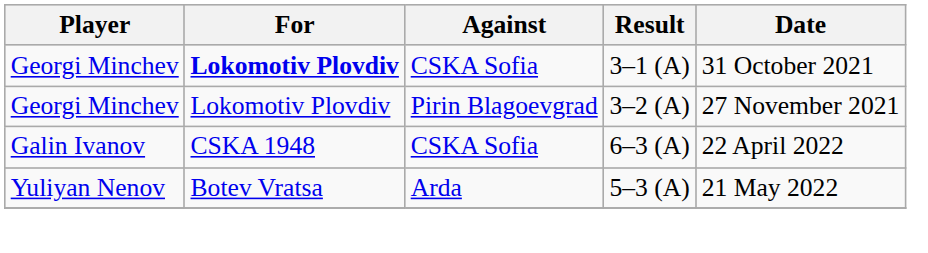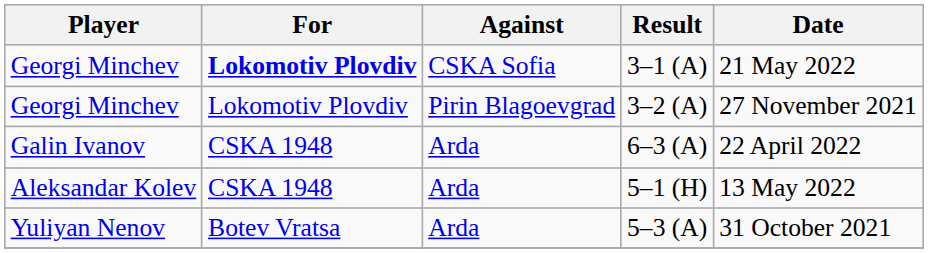3–1 (A) | Date: 31 October 2021 -> 21 May 2022
6–3 (A) | Against: CSKA Sofia -> Arda
+ row: Aleksandar Kolev | CSKA 1948 | Arda | 5–1 (H) | 13 May 2022
5–3 (A) | Date: 21 May 2022 -> 31 October 2021
